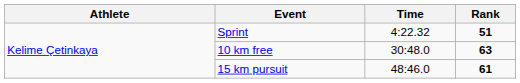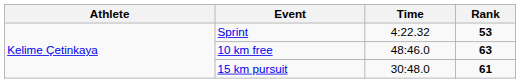Sprint | Rank: 51 -> 53
10 km free | Time: 30:48.0 -> 48:46.0
15 km pursuit | Time: 48:46.0 -> 30:48.0
